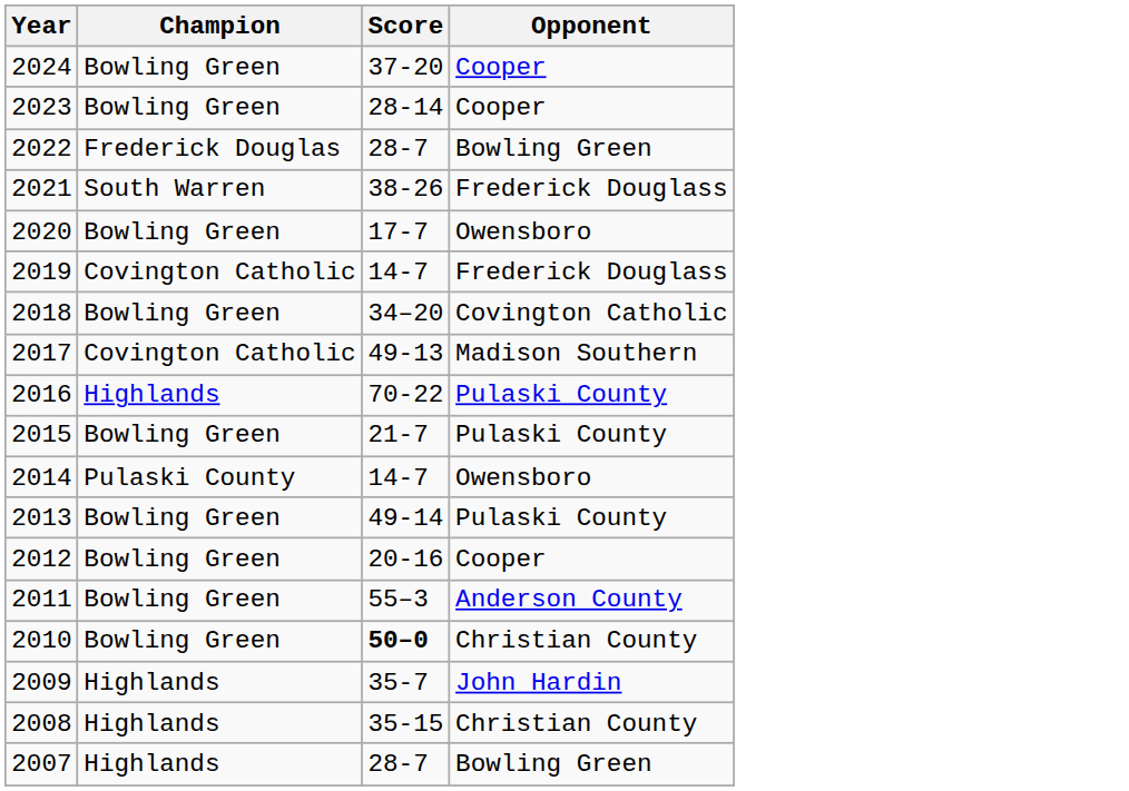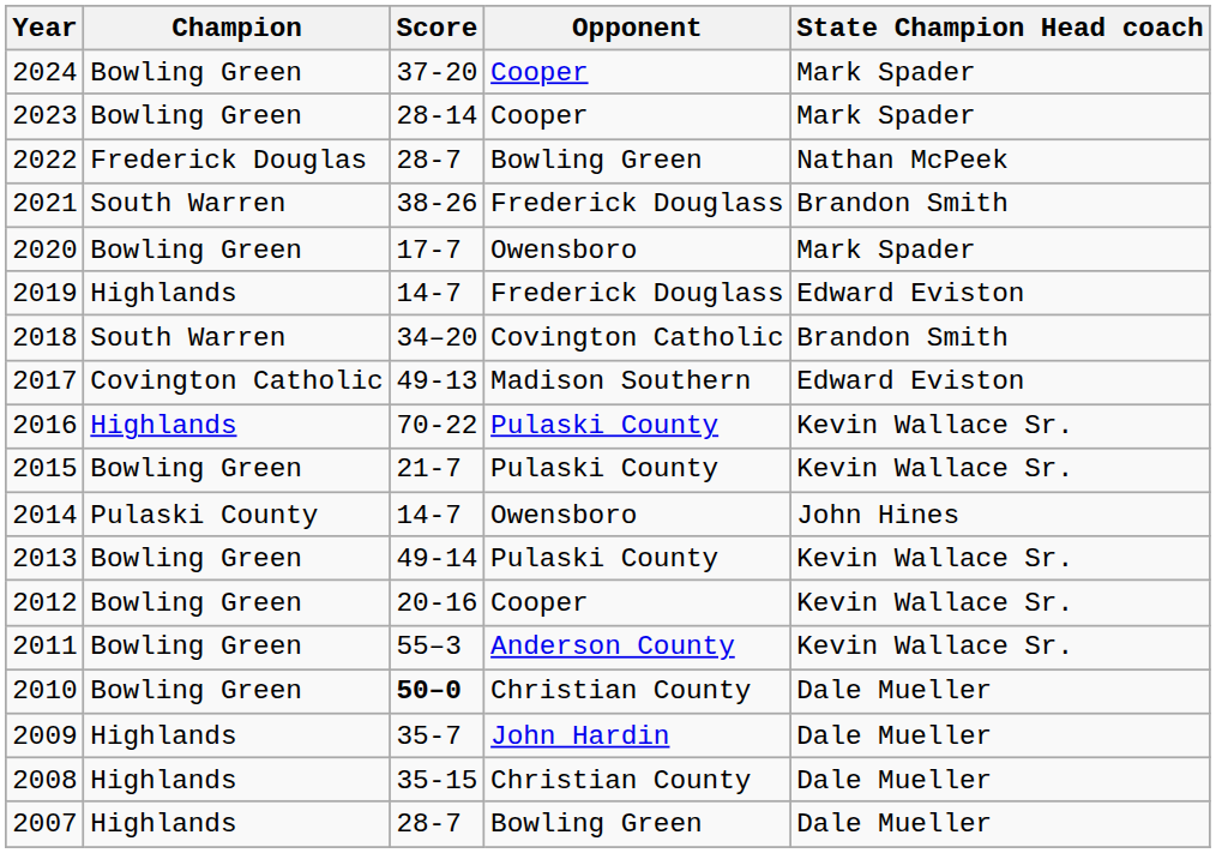+ column: State Champion Head coach | Mark Spader | Mark Spader | Nathan McPeek | Brandon Smith | Mark Spader | Edward Eviston | Brandon Smith | Edward Eviston | Kevin Wallace Sr. | Kevin Wallace Sr. | John Hines | Kevin Wallace Sr. | Kevin Wallace Sr. | Kevin Wallace Sr. | Dale Mueller | Dale Mueller | Dale Mueller | Dale Mueller
2019 | Champion: Covington Catholic -> Highlands
2018 | Champion: Bowling Green -> South Warren
